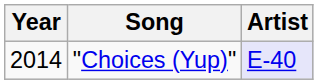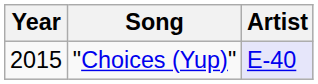"Choices (Yup)" | Year: 2014 -> 2015
